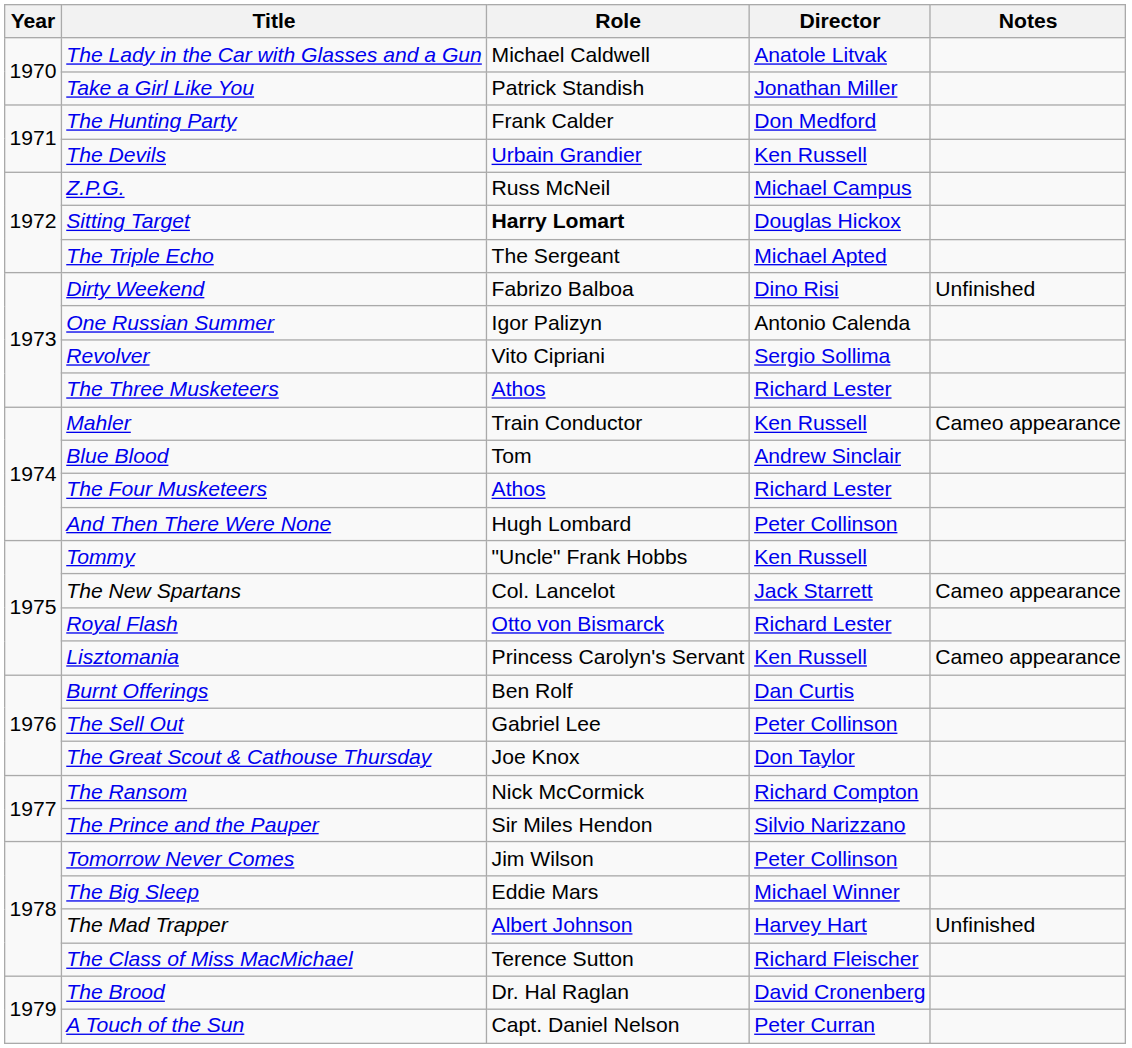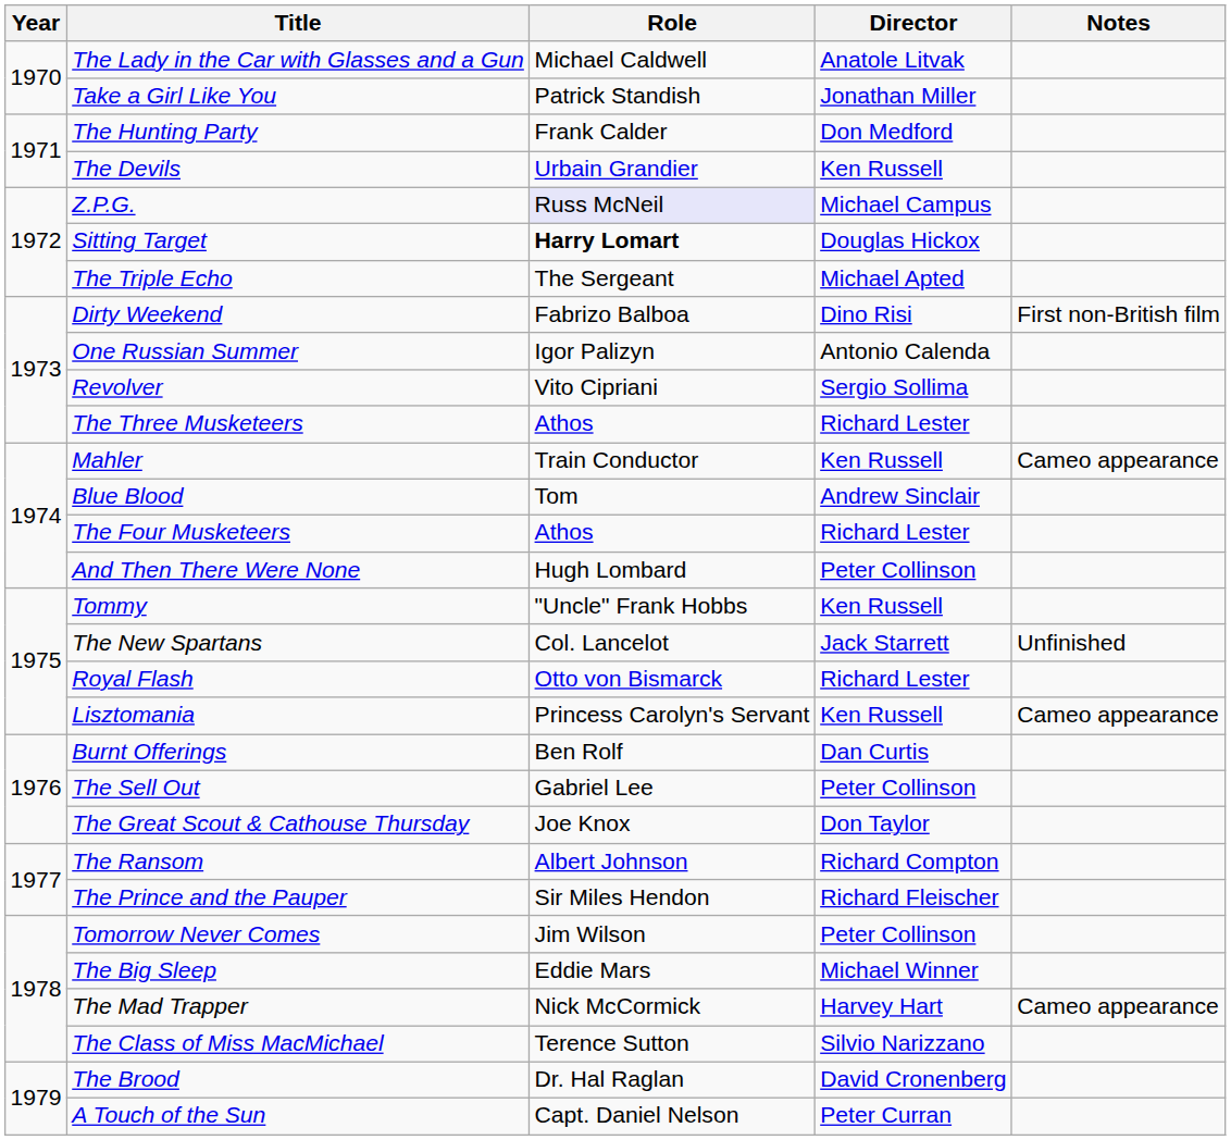Z.P.G. | Role: no background -> lavender background
Dirty Weekend | Notes: Unfinished -> First non-British film
The New Spartans | Notes: Cameo appearance -> Unfinished
The Ransom | Role: Nick McCormick -> Albert Johnson
The Prince and the Pauper | Director: Silvio Narizzano -> Richard Fleischer
The Mad Trapper | Role: Albert Johnson -> Nick McCormick
The Mad Trapper | Notes: Unfinished -> Cameo appearance
The Class of Miss MacMichael | Director: Richard Fleischer -> Silvio Narizzano
